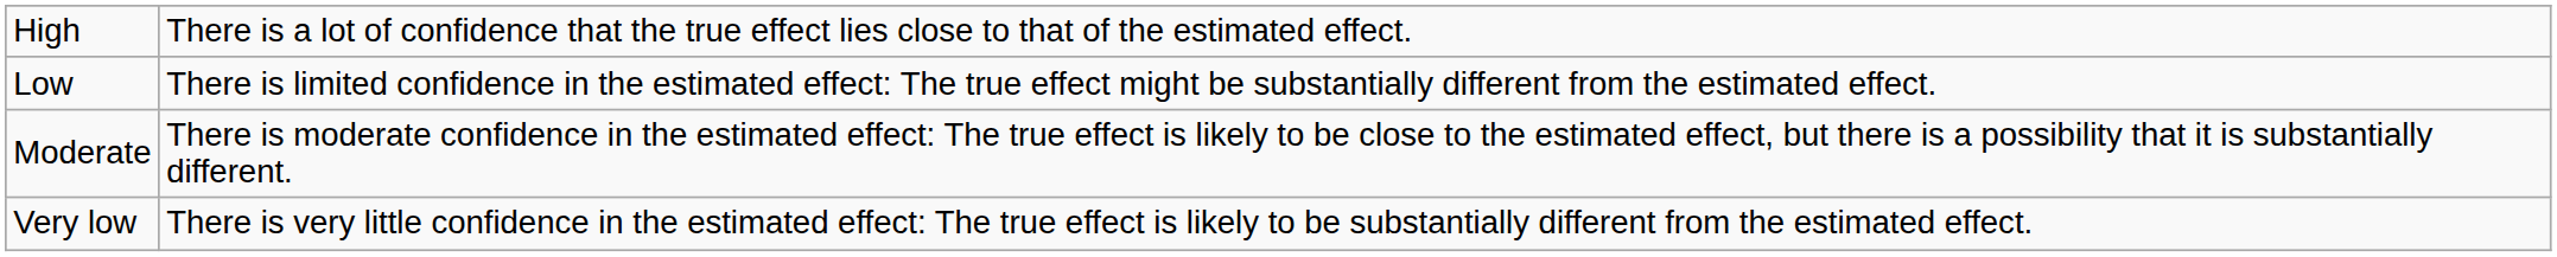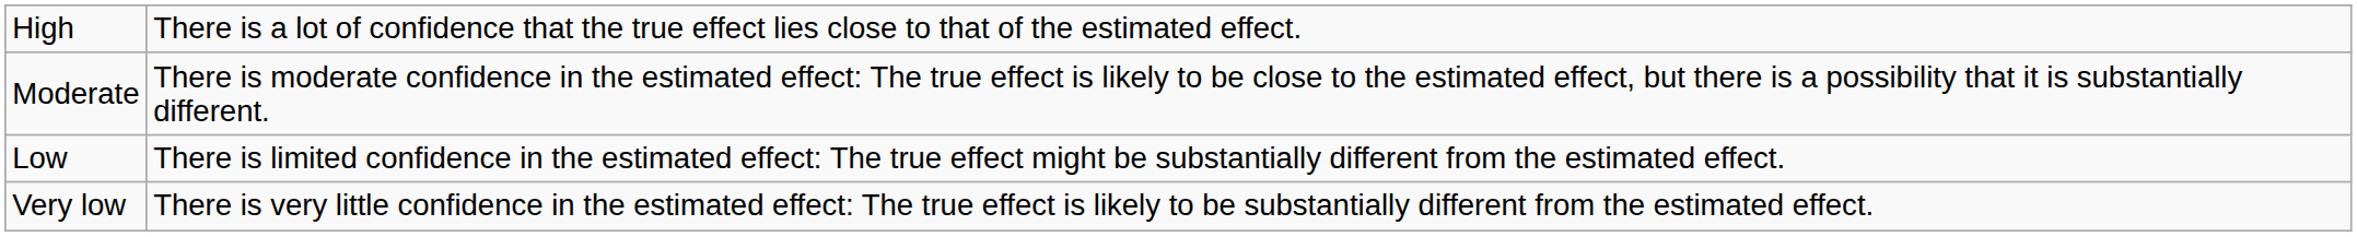rows swapped: Moderate <-> Low
